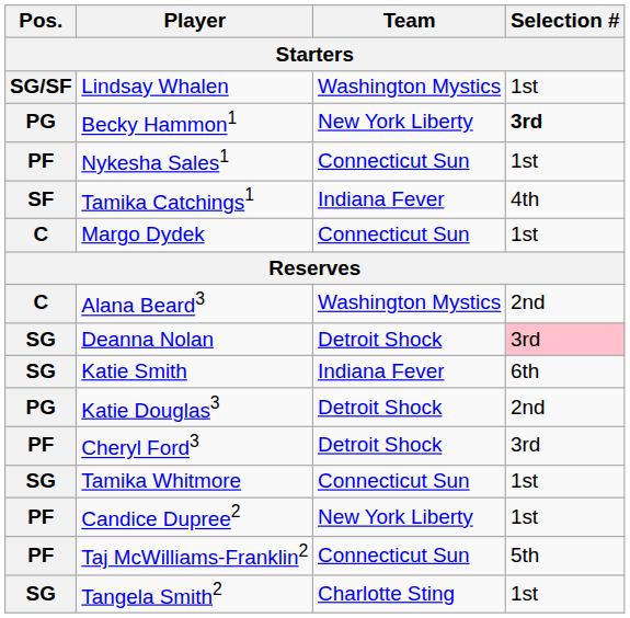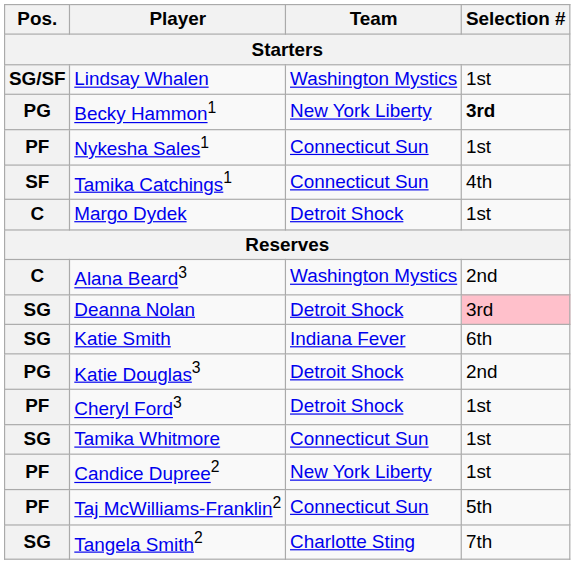Tamika Catchings1 | Team: Indiana Fever -> Connecticut Sun
Margo Dydek | Team: Connecticut Sun -> Detroit Shock
Cheryl Ford3 | Selection #: 3rd -> 1st
Tangela Smith2 | Selection #: 1st -> 7th
